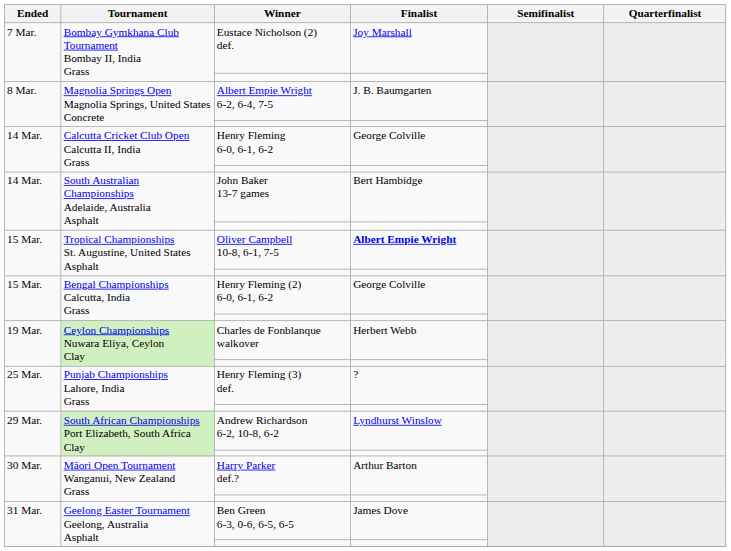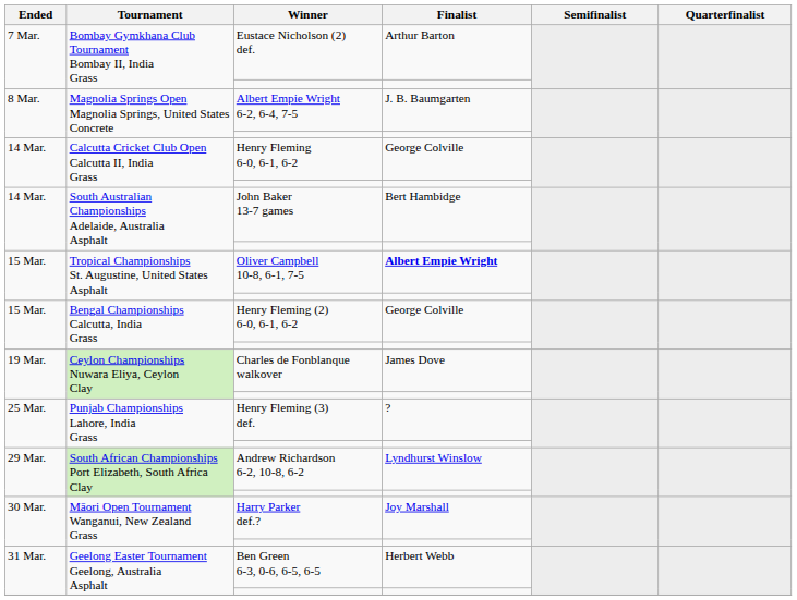Eustace Nicholson (2) def. | Finalist: Joy Marshall -> Arthur Barton
Charles de Fonblanque walkover | Finalist: Herbert Webb -> James Dove
Harry Parker def.? | Finalist: Arthur Barton -> Joy Marshall
Ben Green 6-3, 0-6, 6-5, 6-5 | Finalist: James Dove -> Herbert Webb
